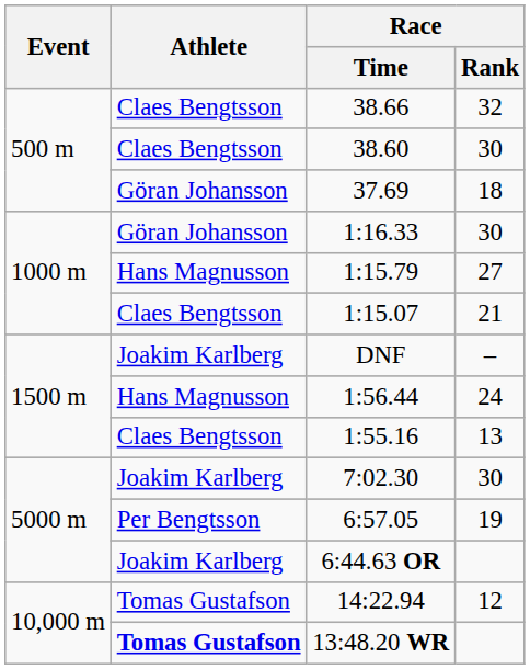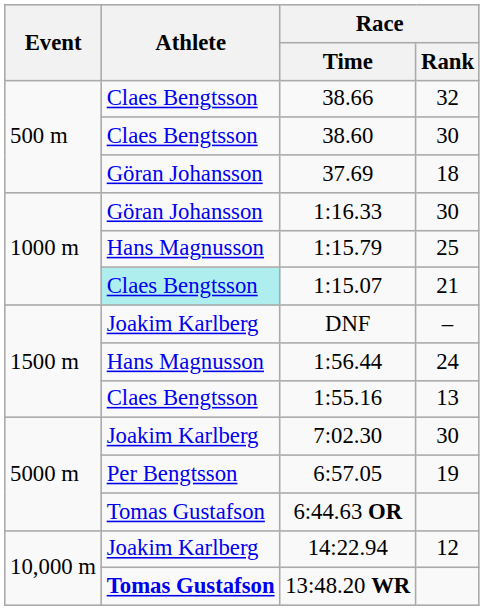1:15.79 | Race / Rank: 27 -> 25
1:15.07 | Athlete: no background -> paleturquoise background
6:44.63 OR | Athlete: Joakim Karlberg -> Tomas Gustafson
14:22.94 | Athlete: Tomas Gustafson -> Joakim Karlberg
